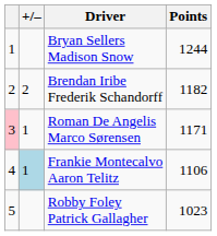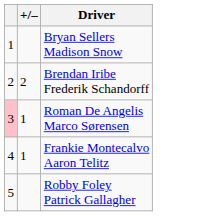- column: Points | 1244 | 1182 | 1171 | 1106 | 1023
Frankie Montecalvo Aaron Telitz | +/–: lightblue background -> no background
